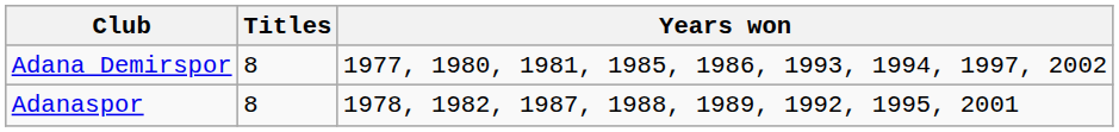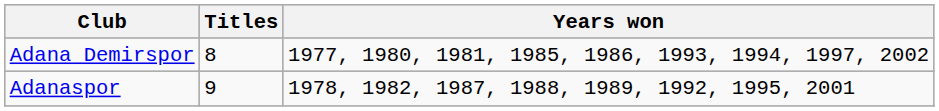Adanaspor | Titles: 8 -> 9
